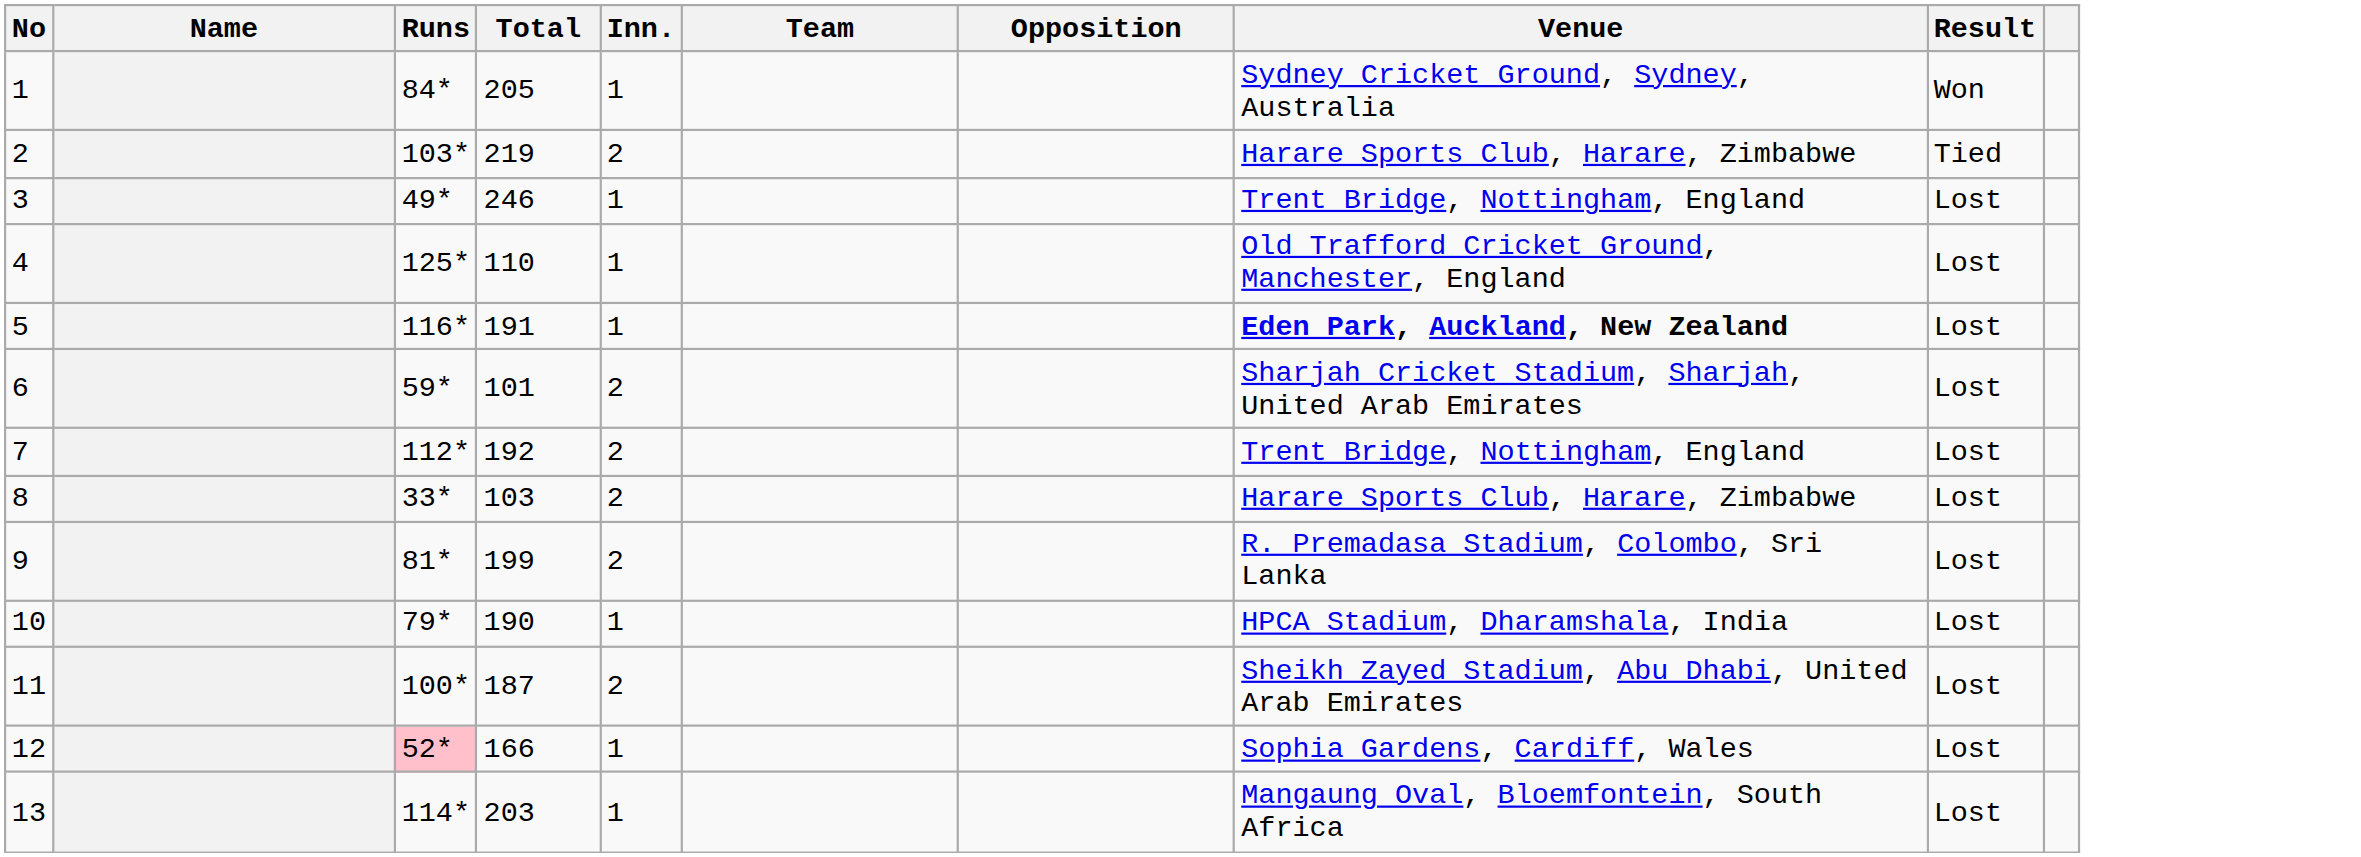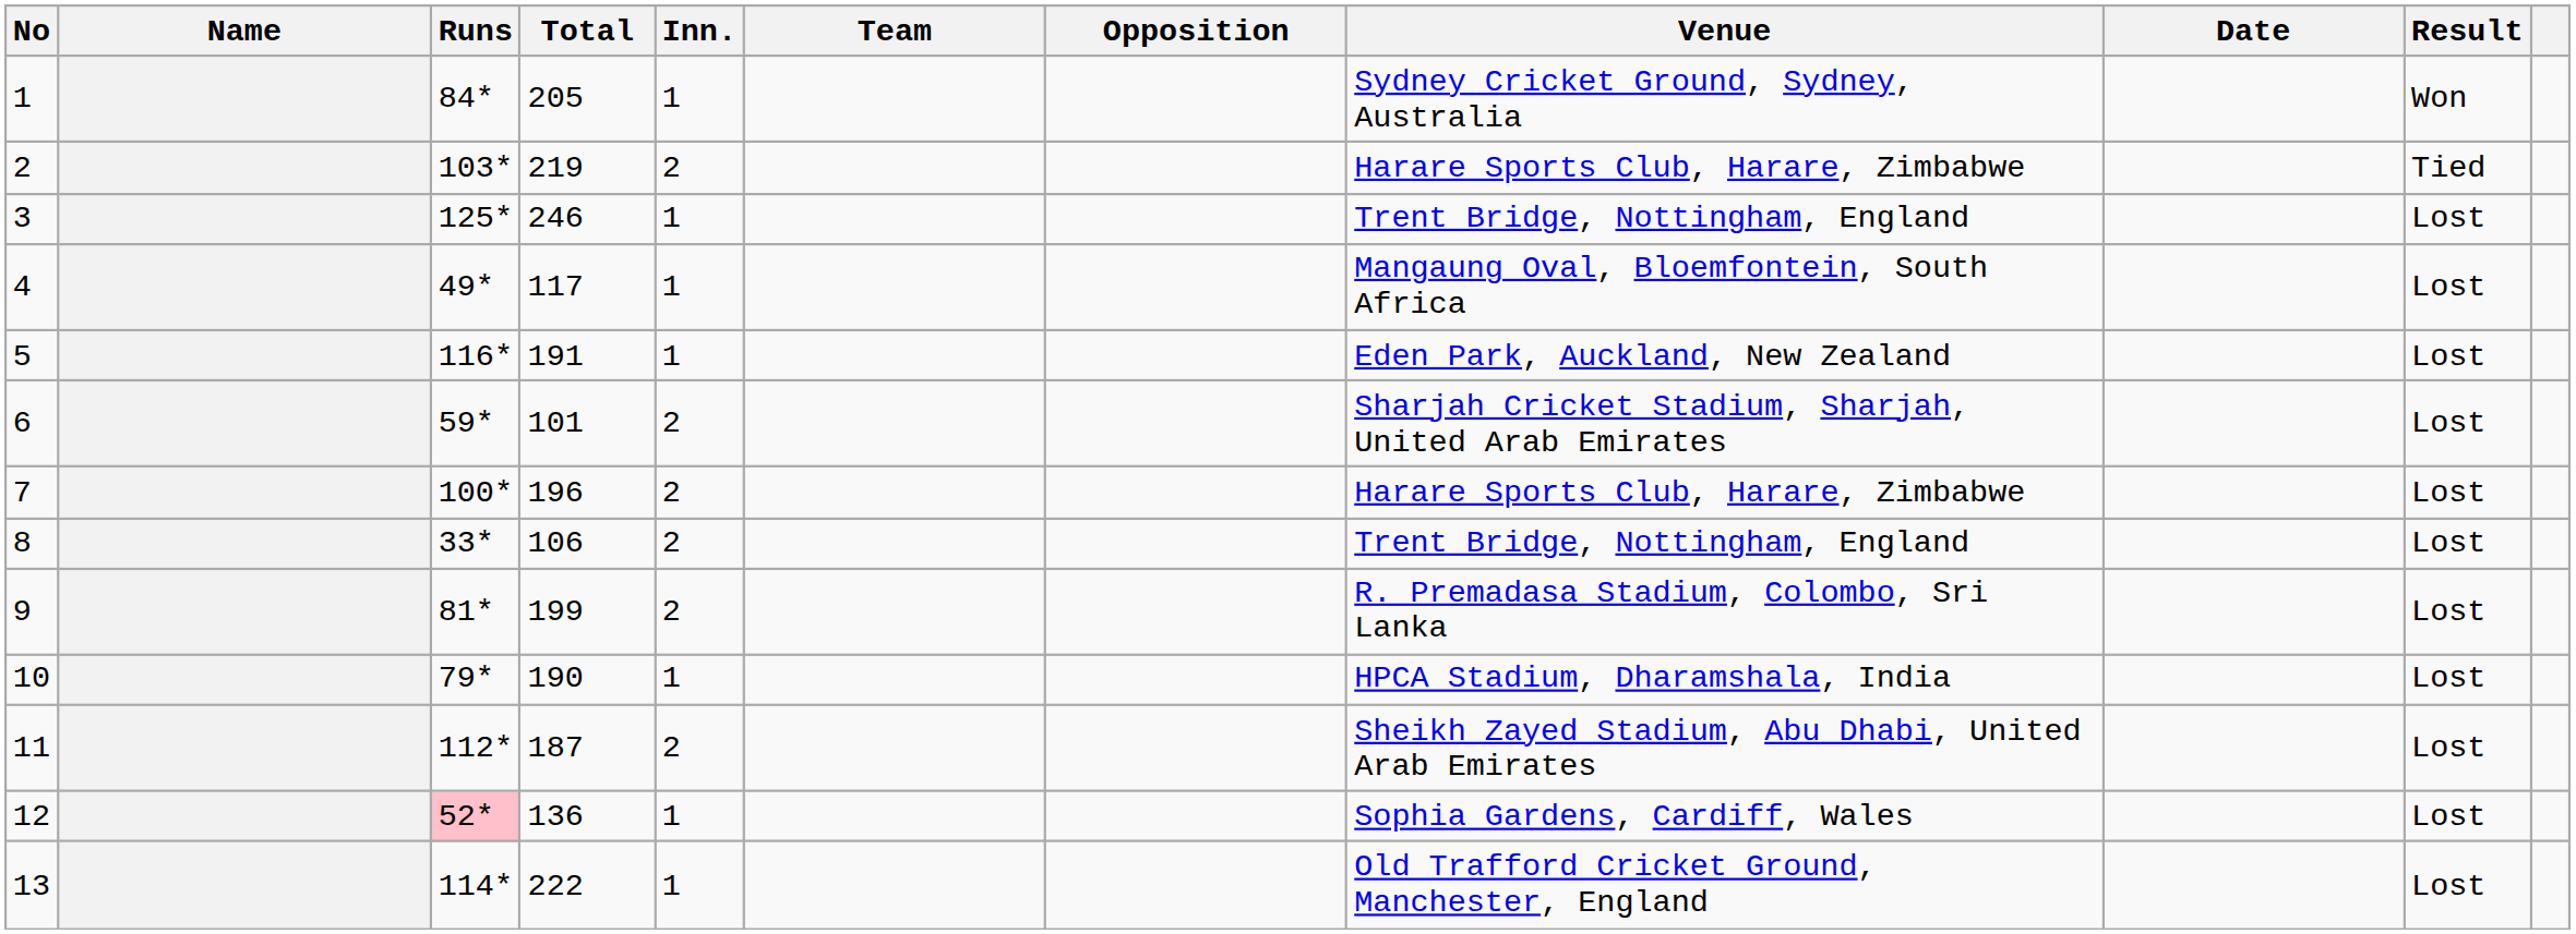+ column: Date
3 | Runs: 49* -> 125*
4 | Runs: 125* -> 49*
4 | Total: 110 -> 117
4 | Venue: Old Trafford Cricket Ground, Manchester, England -> Mangaung Oval, Bloemfontein, South Africa
5 | Venue: bold -> normal
7 | Runs: 112* -> 100*
7 | Total: 192 -> 196
7 | Venue: Trent Bridge, Nottingham, England -> Harare Sports Club, Harare, Zimbabwe
8 | Total: 103 -> 106
8 | Venue: Harare Sports Club, Harare, Zimbabwe -> Trent Bridge, Nottingham, England
11 | Runs: 100* -> 112*
12 | Total: 166 -> 136
13 | Total: 203 -> 222
13 | Venue: Mangaung Oval, Bloemfontein, South Africa -> Old Trafford Cricket Ground, Manchester, England
